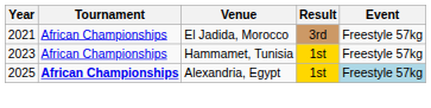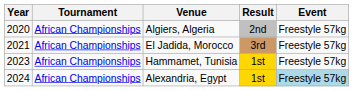+ row: 2020 | African Championships | Algiers, Algeria | 2nd | Freestyle 57kg
Alexandria, Egypt | Year: 2025 -> 2024
Alexandria, Egypt | Tournament: bold -> normal
